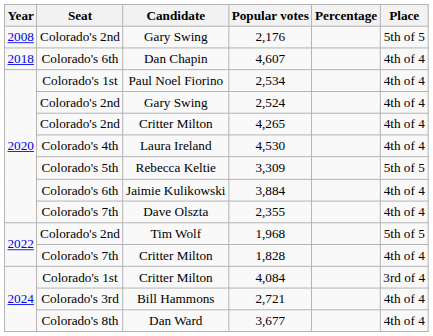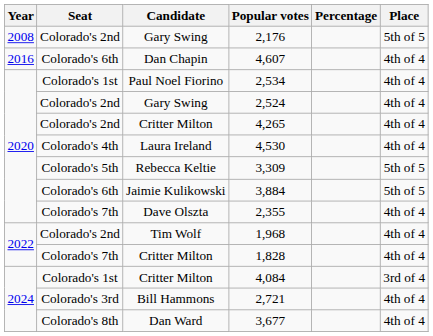4,607 | Year: 2018 -> 2016
3,884 | Place: 4th of 4 -> 5th of 5
1,968 | Place: 5th of 5 -> 4th of 4
